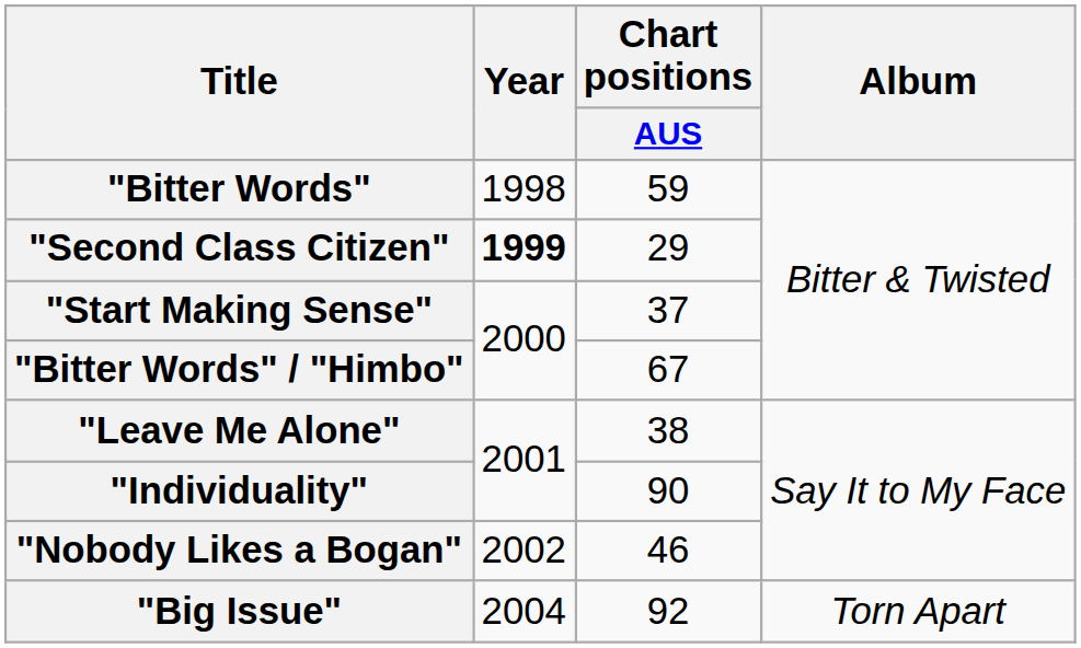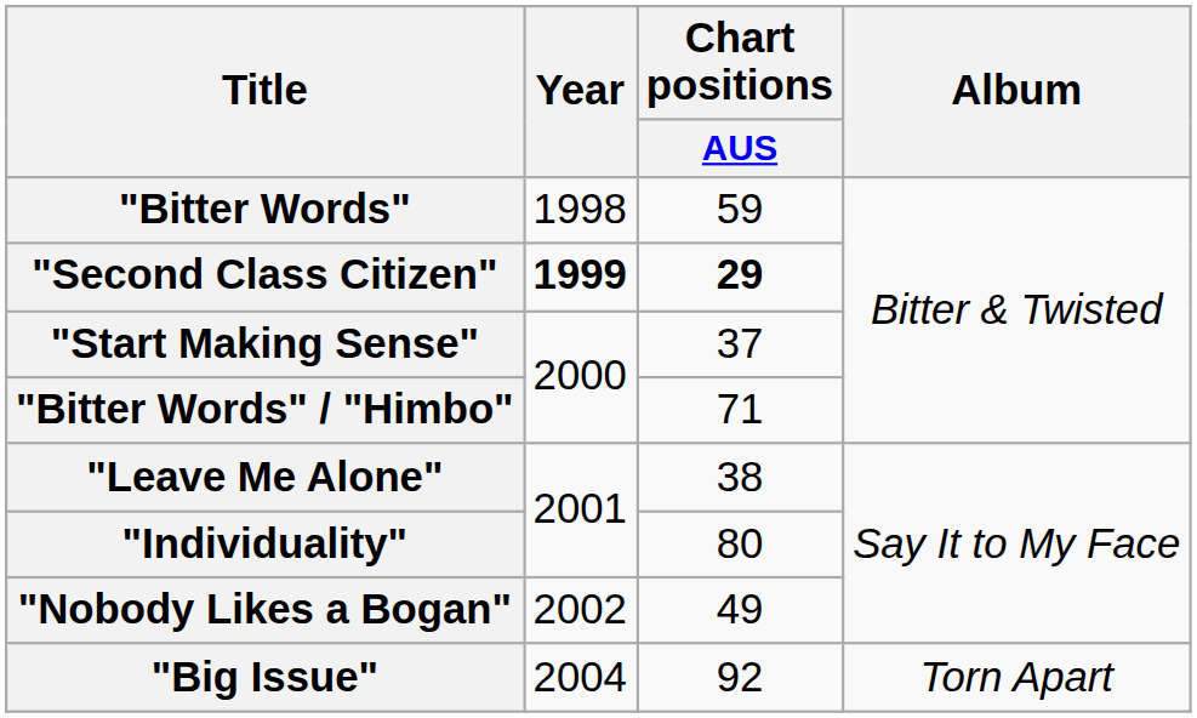"Second Class Citizen" | Chart positions / AUS: normal -> bold
"Bitter Words" / "Himbo" | Chart positions / AUS: 67 -> 71
"Individuality" | Chart positions / AUS: 90 -> 80
"Nobody Likes a Bogan" | Chart positions / AUS: 46 -> 49
